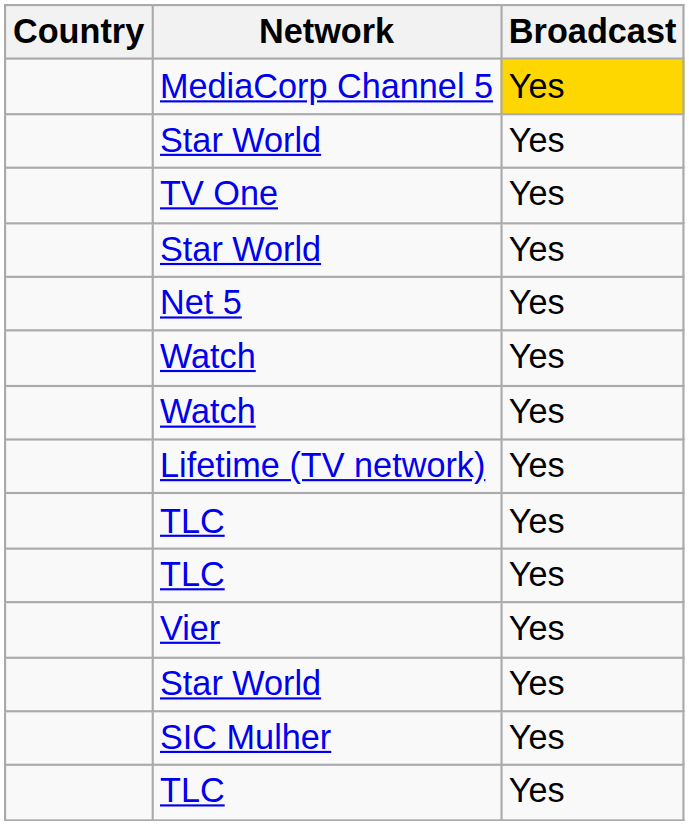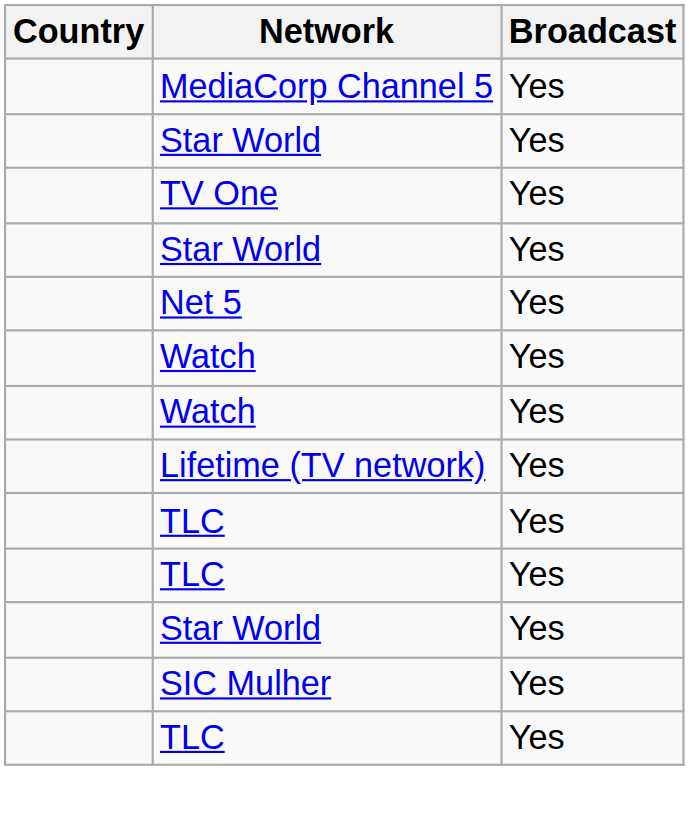MediaCorp Channel 5 | Broadcast: gold background -> no background
- row: Vier | Yes
